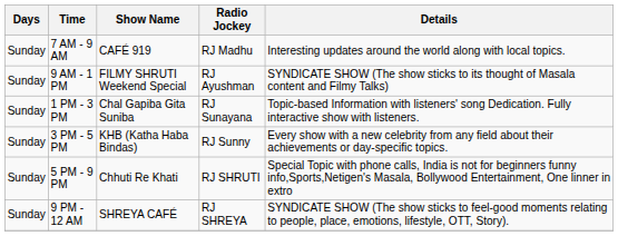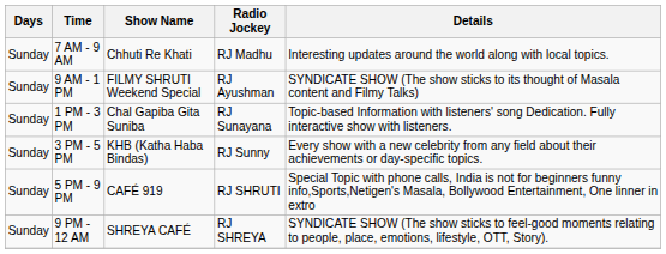7 AM - 9 AM | Show Name: CAFÉ 919 -> Chhuti Re Khati
5 PM - 9 PM | Show Name: Chhuti Re Khati -> CAFÉ 919
